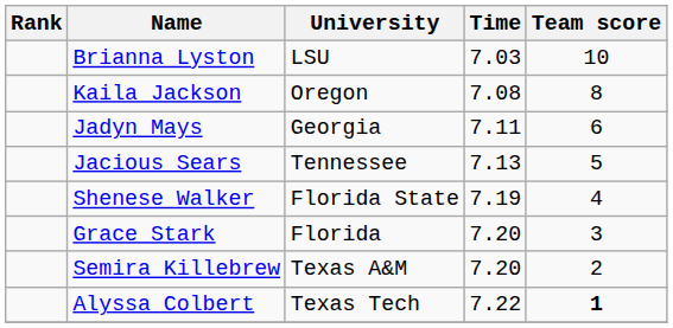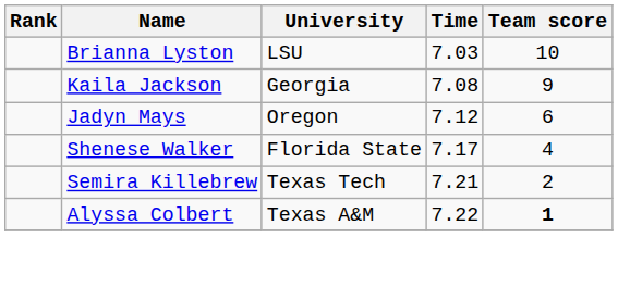Kaila Jackson | University: Oregon -> Georgia
Kaila Jackson | Team score: 8 -> 9
Jadyn Mays | University: Georgia -> Oregon
Jadyn Mays | Time: 7.11 -> 7.12
- row: Jacious Sears | Tennessee | 7.13 | 5
Shenese Walker | Time: 7.19 -> 7.17
- row: Grace Stark | Florida | 7.20 | 3
Semira Killebrew | University: Texas A&M -> Texas Tech
Semira Killebrew | Time: 7.20 -> 7.21
Alyssa Colbert | University: Texas Tech -> Texas A&M
